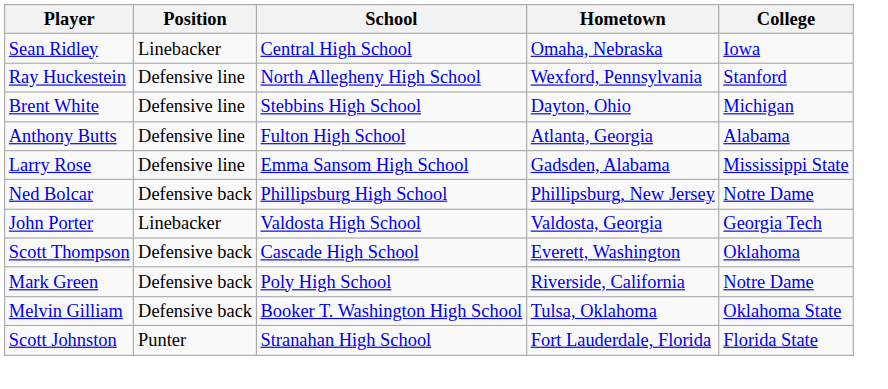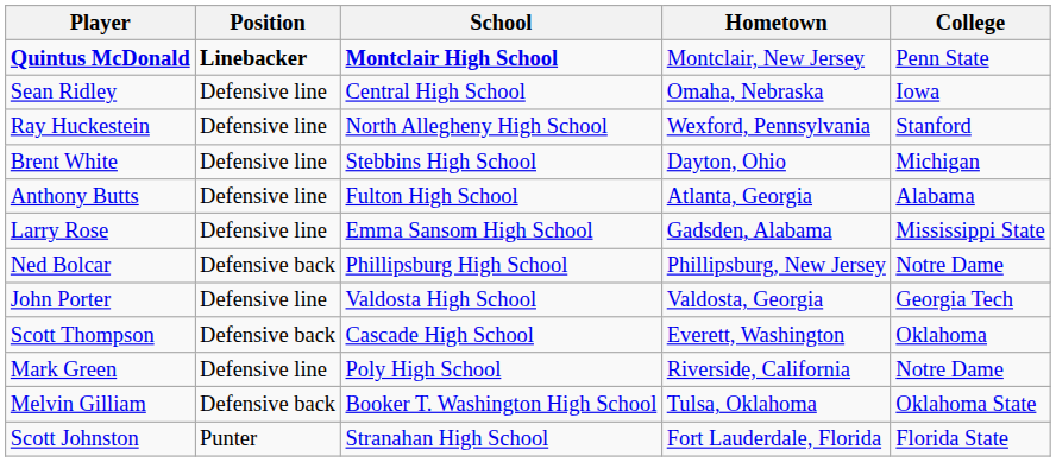+ row: Quintus McDonald | Linebacker | Montclair High School | Montclair, New Jersey | Penn State
Sean Ridley | Position: Linebacker -> Defensive line
John Porter | Position: Linebacker -> Defensive line
Mark Green | Position: Defensive back -> Defensive line
